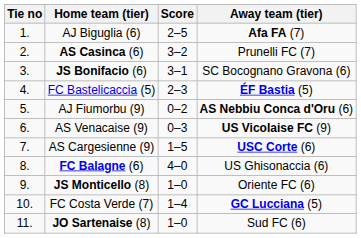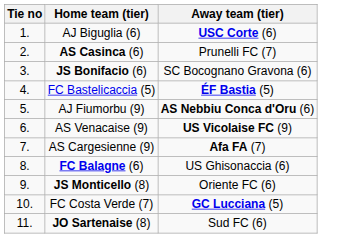- column: Score | 2–5 | 3–2 | 3–1 | 2–3 | 0–2 | 0–3 | 1–5 | 4–0 | 1–0 | 1–4 | 1–0
AJ Biguglia (6) | Away team (tier): Afa FA (7) -> USC Corte (6)
AS Cargesienne (9) | Away team (tier): USC Corte (6) -> Afa FA (7)
